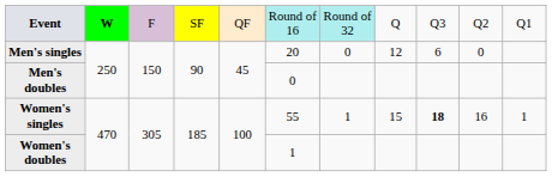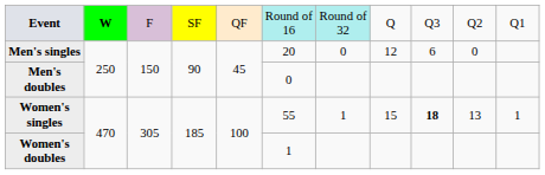Women's singles | column 10: 16 -> 13
